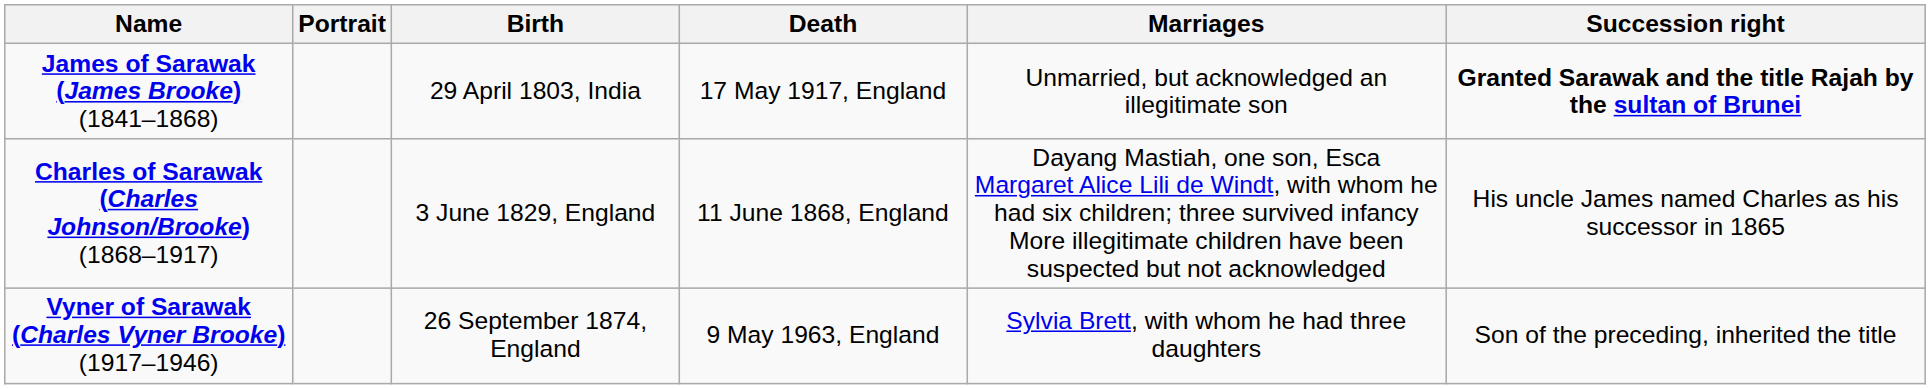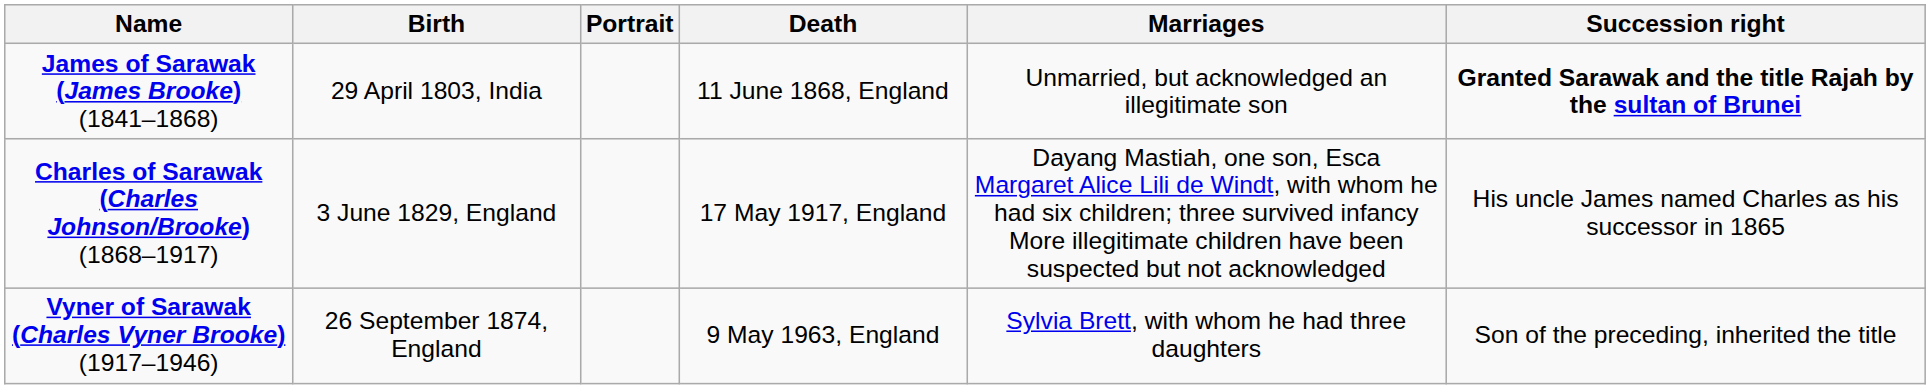columns swapped: Portrait <-> Birth
James of Sarawak (James Brooke) (1841–1868) | Death: 17 May 1917, England -> 11 June 1868, England
Charles of Sarawak (Charles Johnson/Brooke) (1868–1917) | Death: 11 June 1868, England -> 17 May 1917, England
